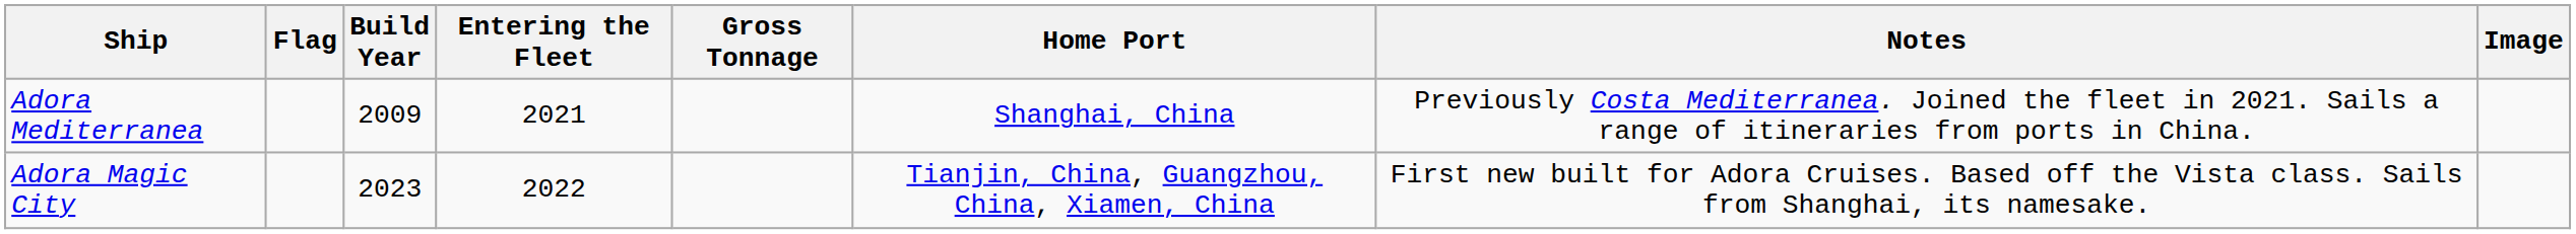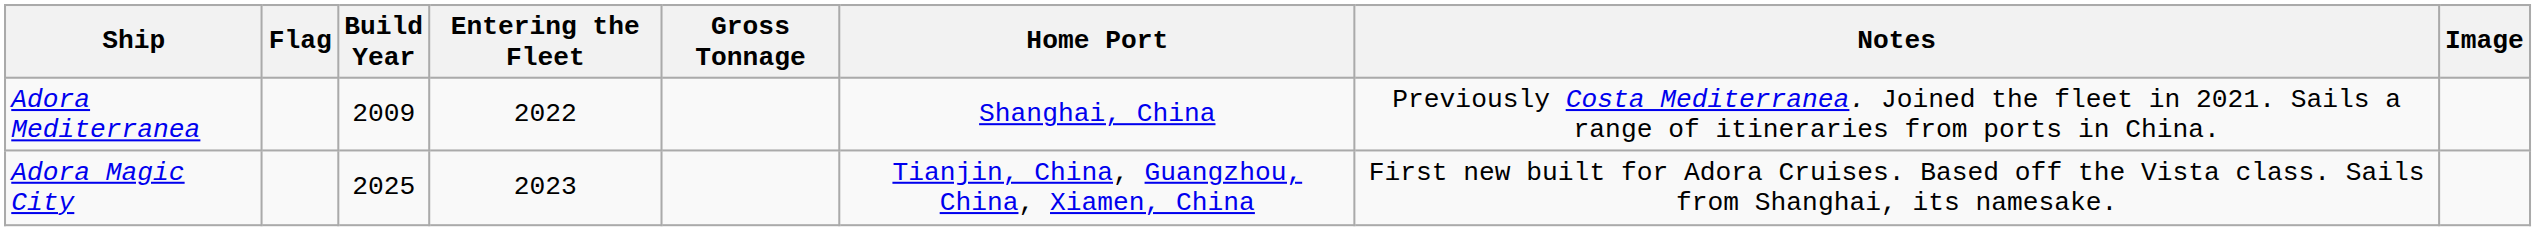Adora Mediterranea | Entering the Fleet: 2021 -> 2022
Adora Magic City | Build Year: 2023 -> 2025
Adora Magic City | Entering the Fleet: 2022 -> 2023
